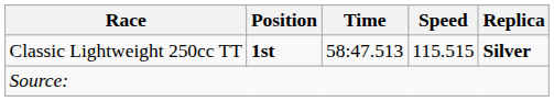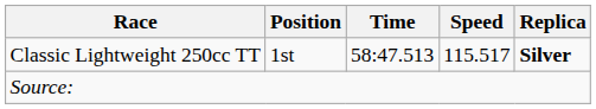Classic Lightweight 250cc TT | Position: bold -> normal
Classic Lightweight 250cc TT | Speed: 115.515 -> 115.517
